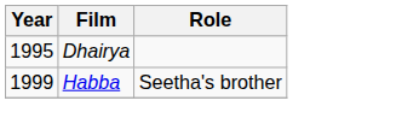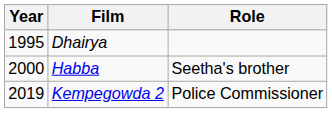Habba | Year: 1999 -> 2000
+ row: 2019 | Kempegowda 2 | Police Commissioner
